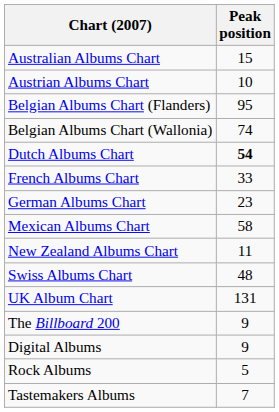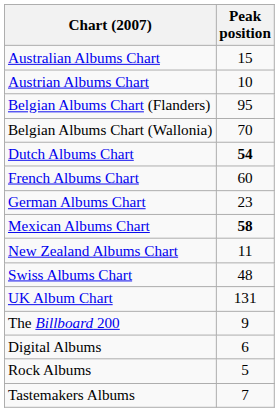Belgian Albums Chart (Wallonia) | Peak position: 74 -> 70
French Albums Chart | Peak position: 33 -> 60
Mexican Albums Chart | Peak position: normal -> bold
Digital Albums | Peak position: 9 -> 6
